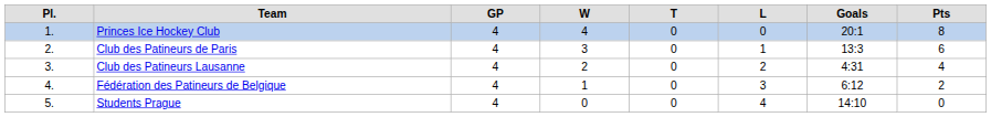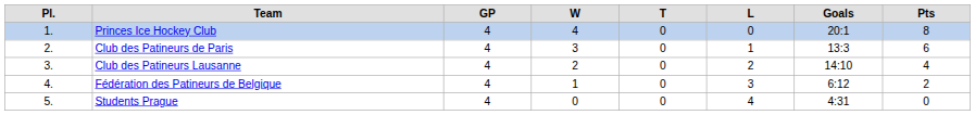Club des Patineurs Lausanne | column 7: 4:31 -> 14:10
Students Prague | column 7: 14:10 -> 4:31
